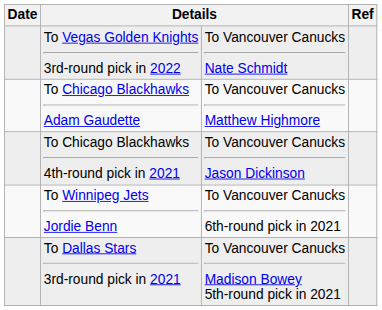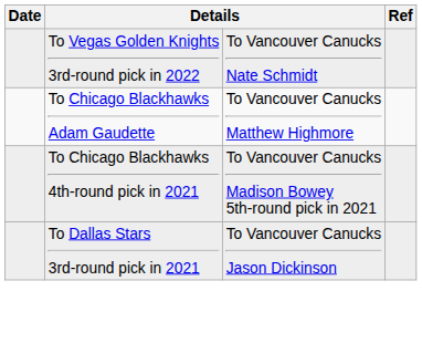To Chicago Blackhawks 4th-round pick in 2021 | column 3: To Vancouver Canucks Jason Dickinson -> To Vancouver Canucks Madison Bowey 5th-round pick in 2021
- row: To Winnipeg Jets Jordie Benn | To Vancouver Canucks 6th-round pick in 2021
To Dallas Stars 3rd-round pick in 2021 | column 3: To Vancouver Canucks Madison Bowey 5th-round pick in 2021 -> To Vancouver Canucks Jason Dickinson
